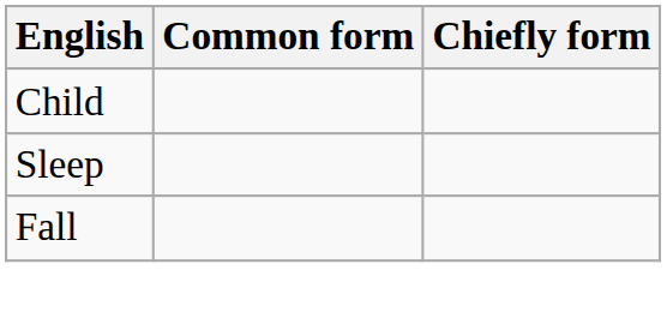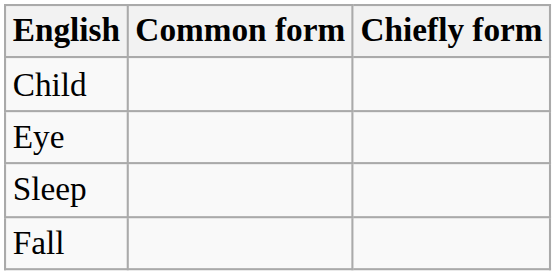+ row: Eye
